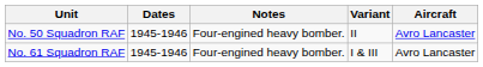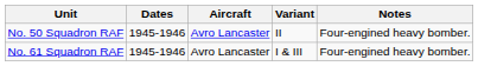columns swapped: Aircraft <-> Notes
